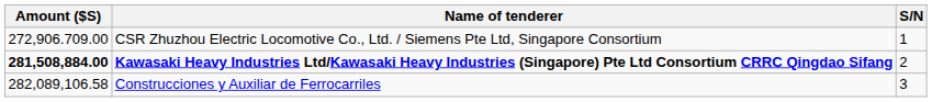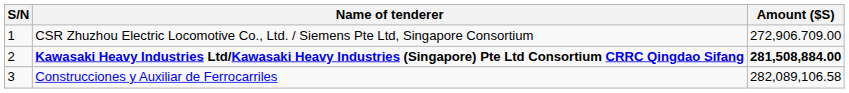columns swapped: S/N <-> Amount ($S)
